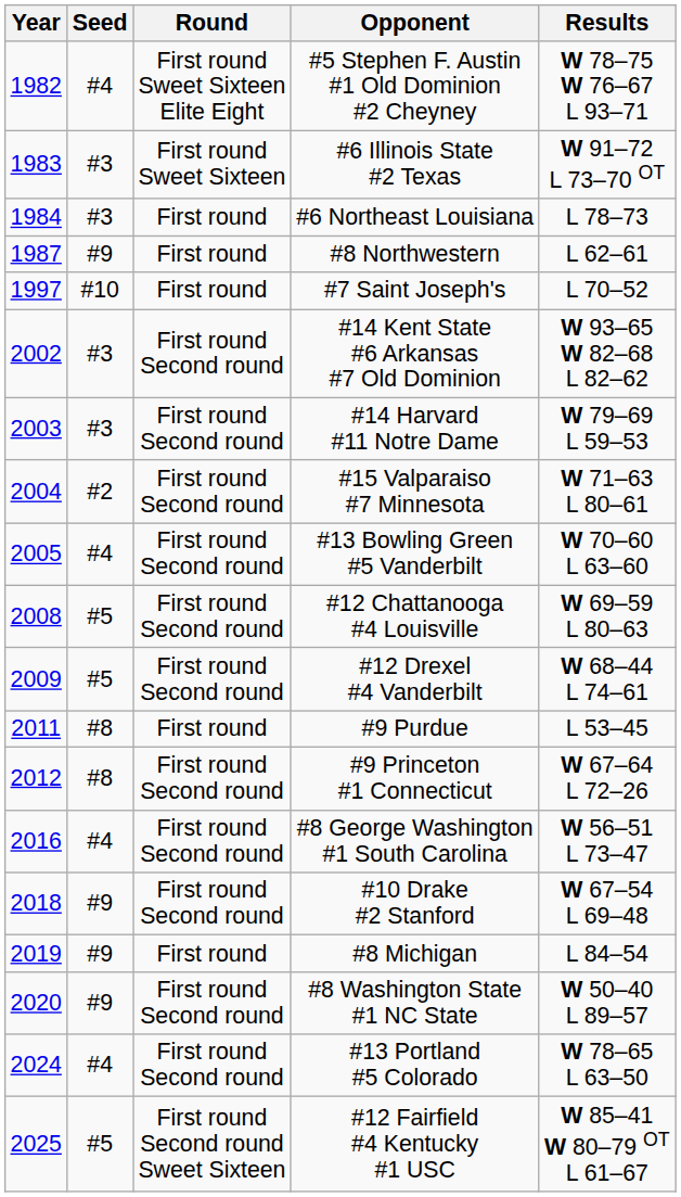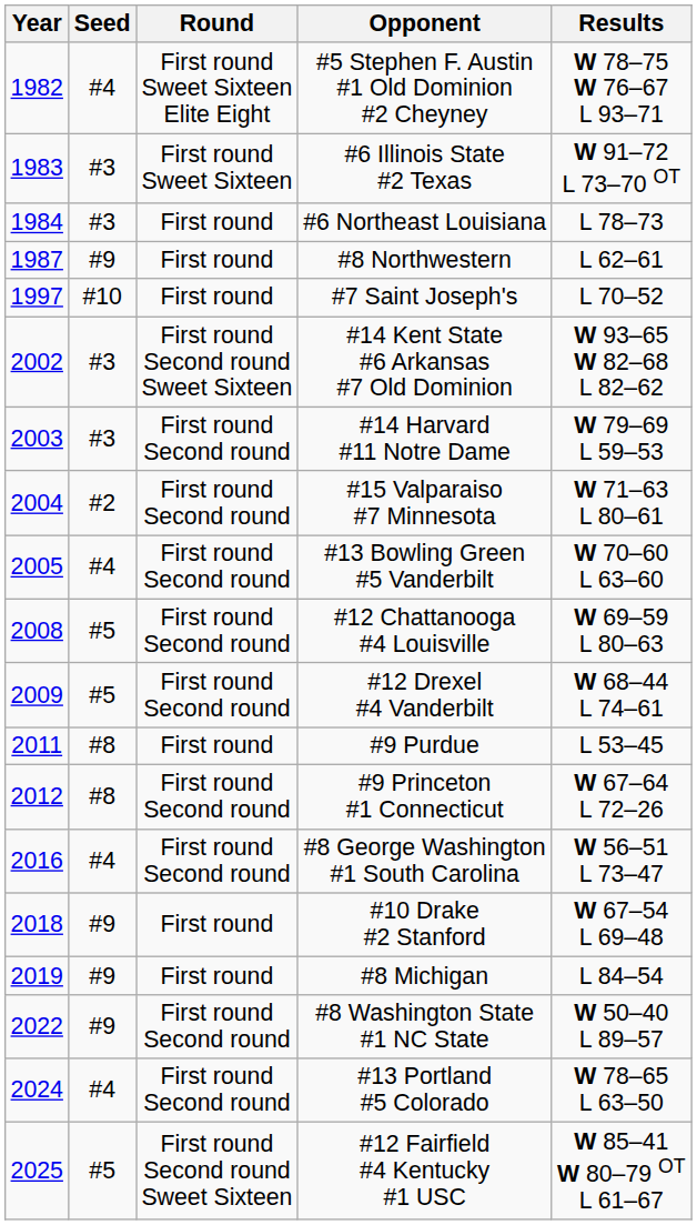#14 Kent State #6 Arkansas #7 Old Dominion | Round: First round Second round -> First round Second round Sweet Sixteen
#10 Drake #2 Stanford | Round: First round Second round -> First round
#8 Washington State #1 NC State | Year: 2020 -> 2022
